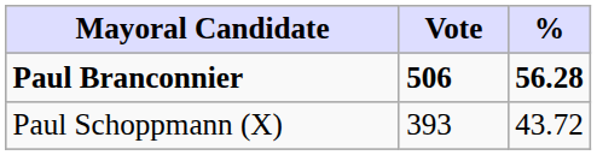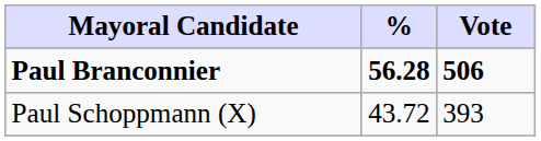columns swapped: Vote <-> %
